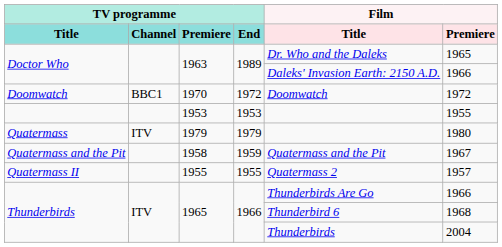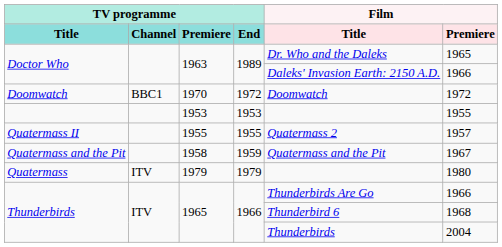rows swapped: Quatermass II <-> Quatermass
